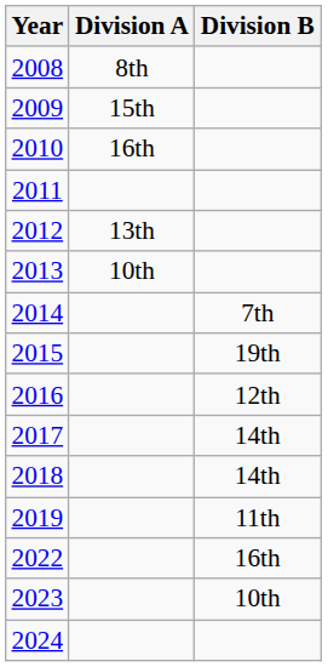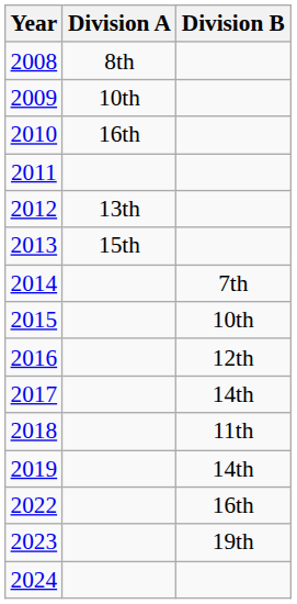2009 | Division A: 15th -> 10th
2013 | Division A: 10th -> 15th
2015 | Division B: 19th -> 10th
2018 | Division B: 14th -> 11th
2019 | Division B: 11th -> 14th
2023 | Division B: 10th -> 19th
